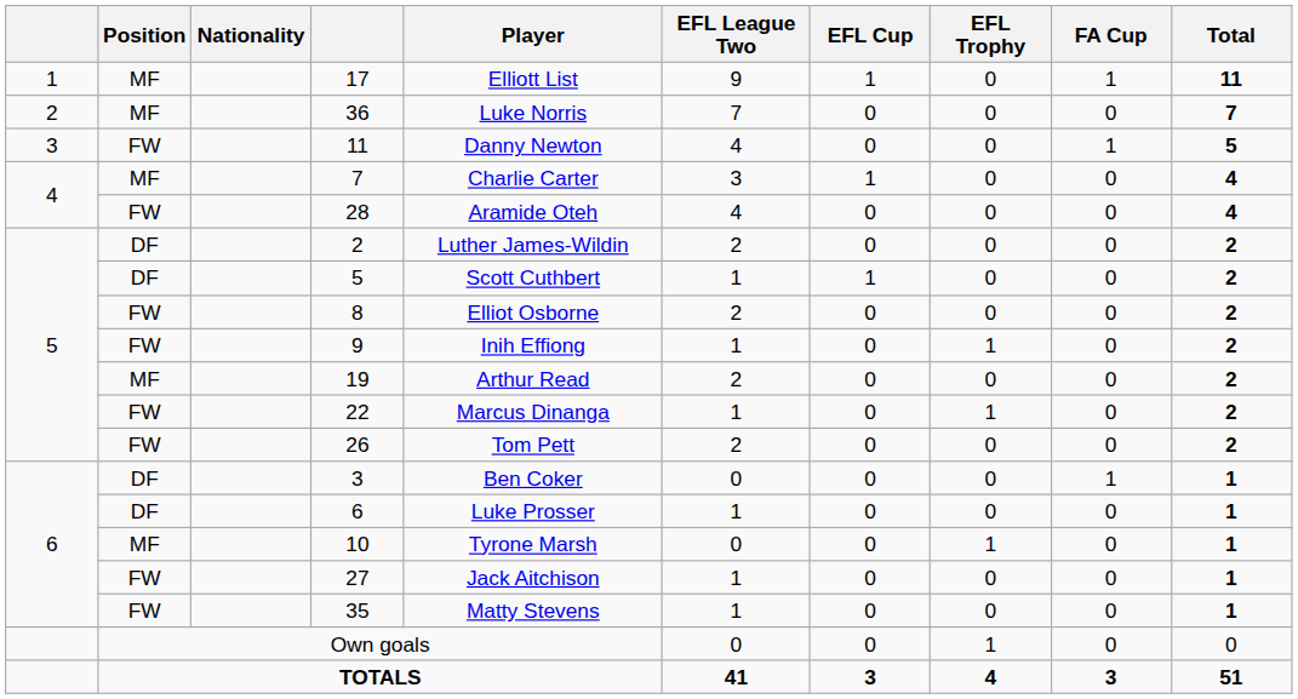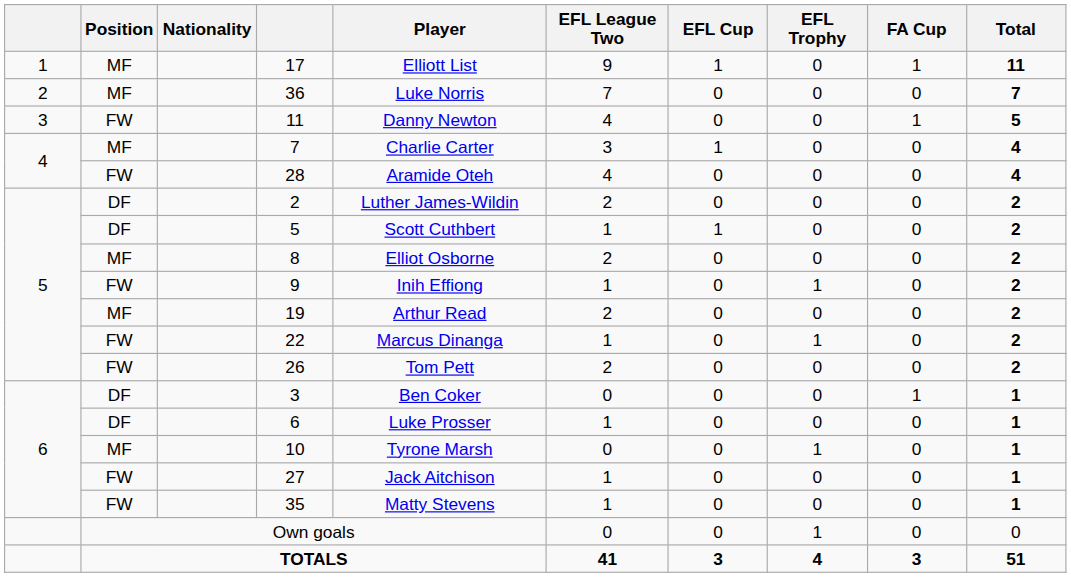8 | Position: FW -> MF
